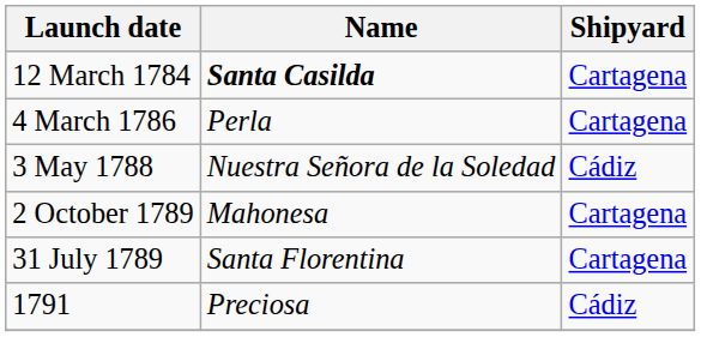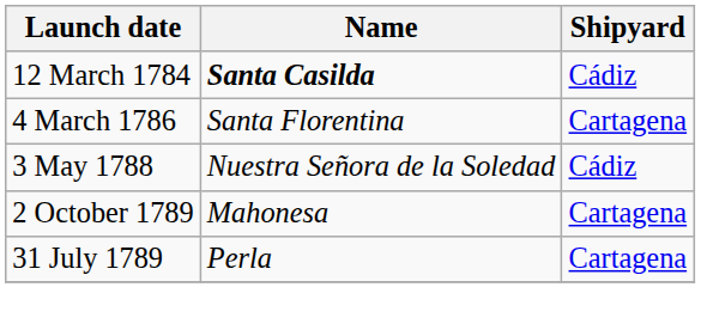12 March 1784 | Shipyard: Cartagena -> Cádiz
4 March 1786 | Name: Perla -> Santa Florentina
31 July 1789 | Name: Santa Florentina -> Perla
- row: 1791 | Preciosa | Cádiz
